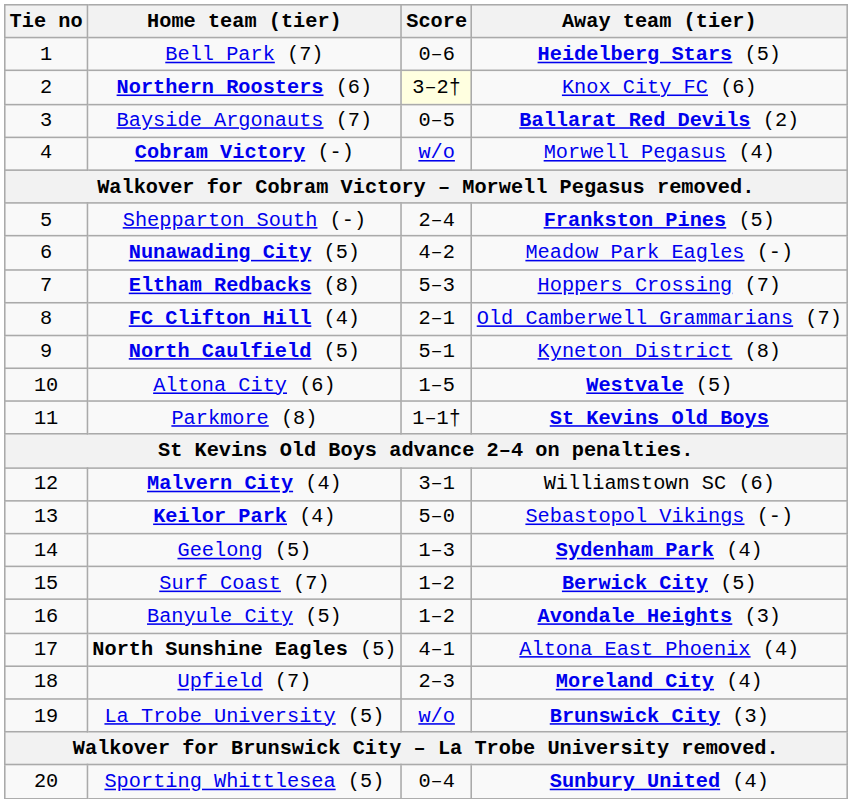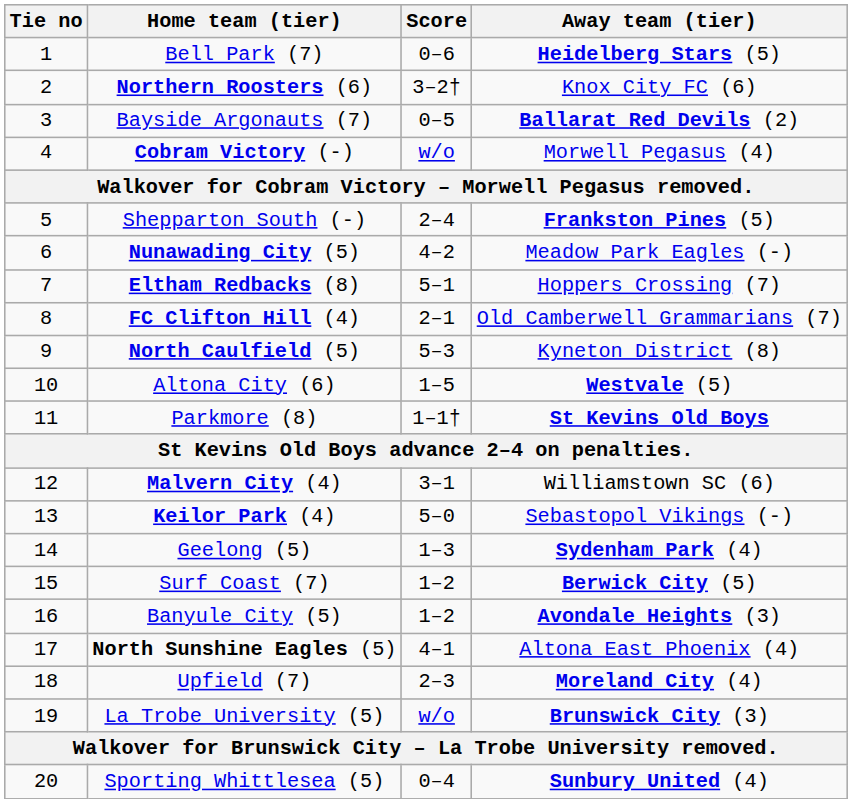Northern Roosters (6) | Score: lightyellow background -> no background
Eltham Redbacks (8) | Score: 5–3 -> 5–1
North Caulfield (5) | Score: 5–1 -> 5–3
